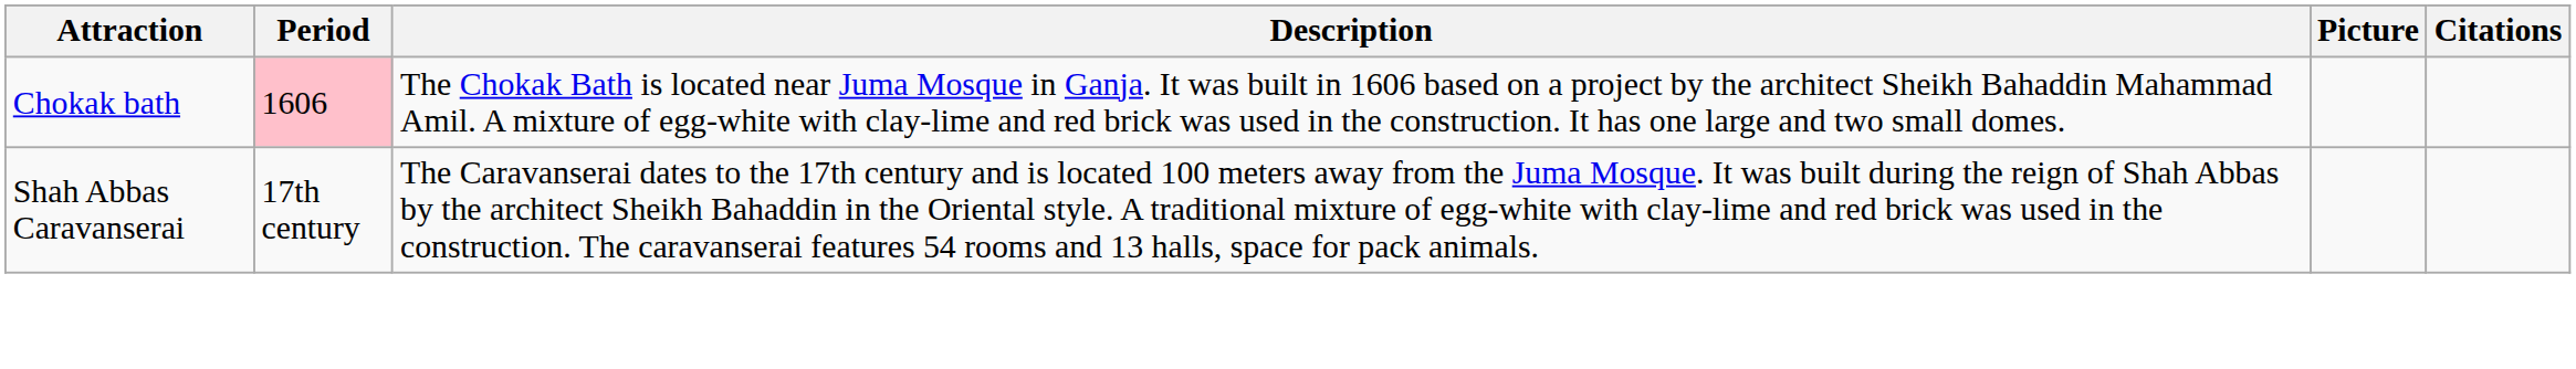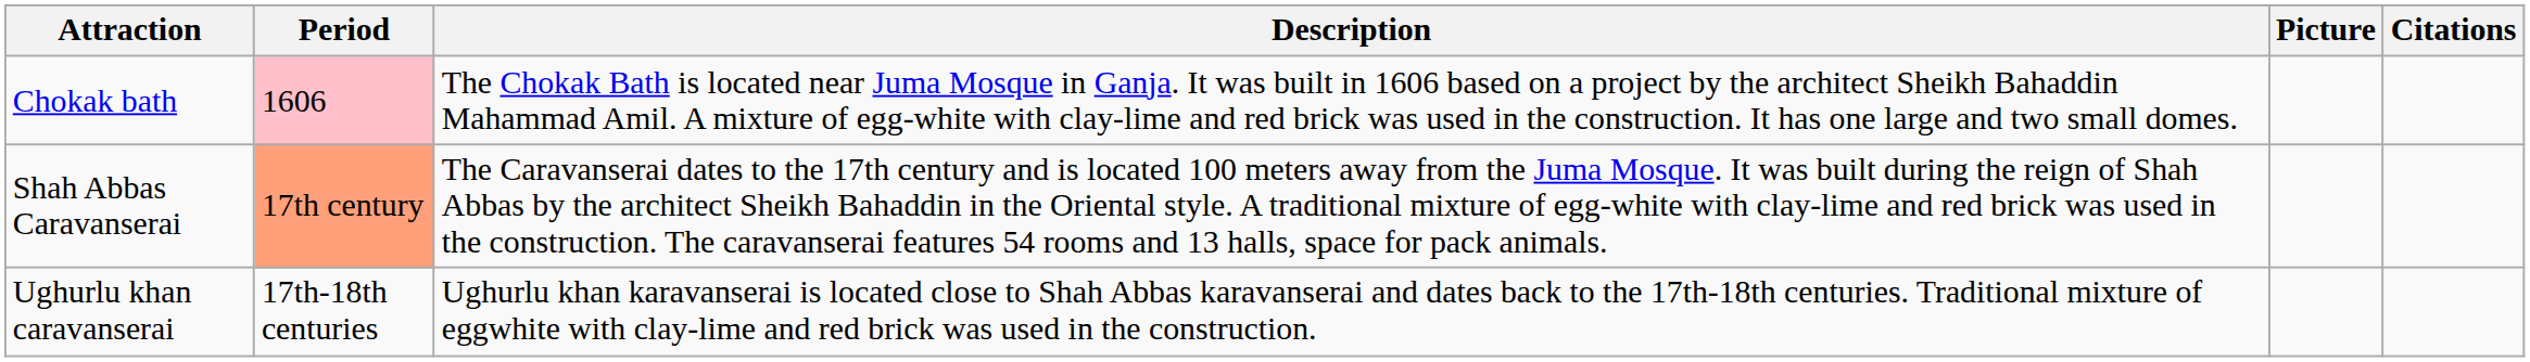Shah Abbas Caravanserai | Period: no background -> lightsalmon background
+ row: Ughurlu khan caravanserai | 17th-18th centuries | Ughurlu khan karavanserai is located close to Shah Abbas karavanserai and dates back to the 17th-18th centuries. Traditional mixture of eggwhite with clay-lime and red brick was used in the construction.
